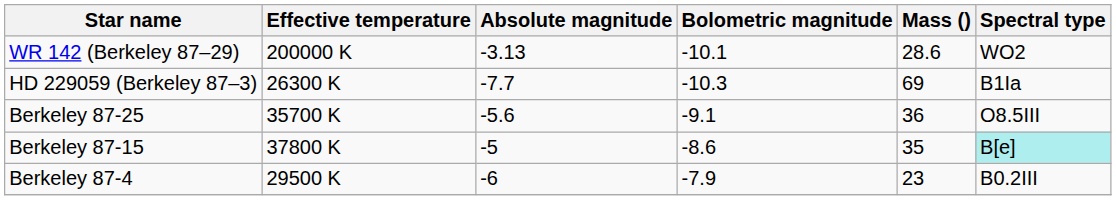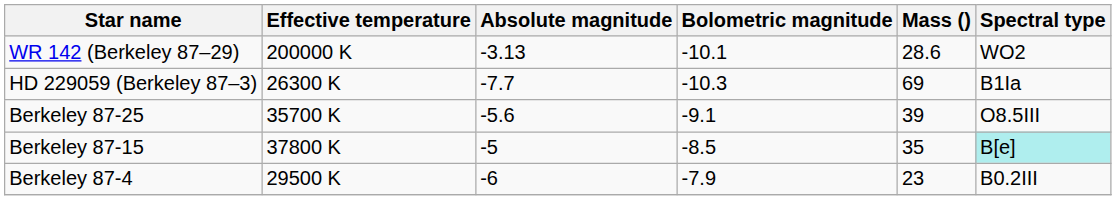Berkeley 87-25 | Mass (): 36 -> 39
Berkeley 87-15 | Bolometric magnitude: -8.6 -> -8.5
